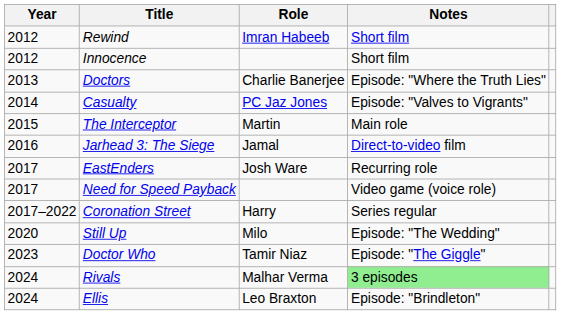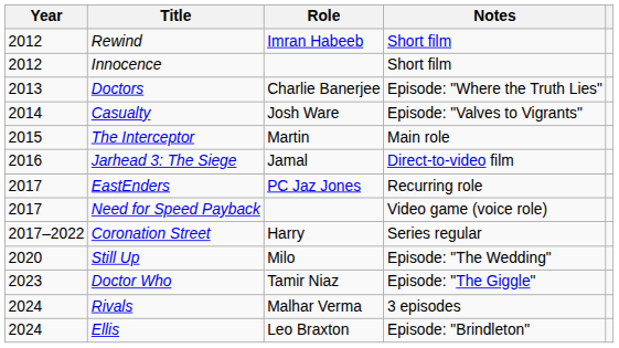Casualty | Role: PC Jaz Jones -> Josh Ware
EastEnders | Role: Josh Ware -> PC Jaz Jones
Rivals | Notes: lightgreen background -> no background
